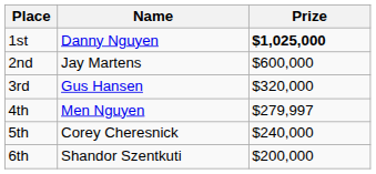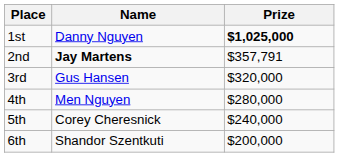2nd | Name: normal -> bold
2nd | Prize: $600,000 -> $357,791
4th | Prize: $279,997 -> $280,000
